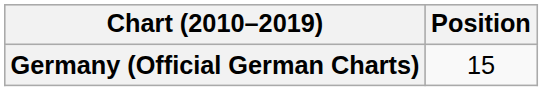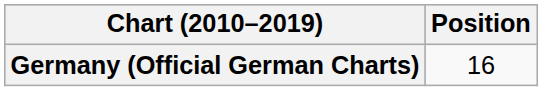Germany (Official German Charts) | Position: 15 -> 16
